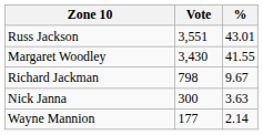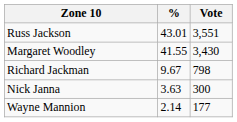columns swapped: Vote <-> %
